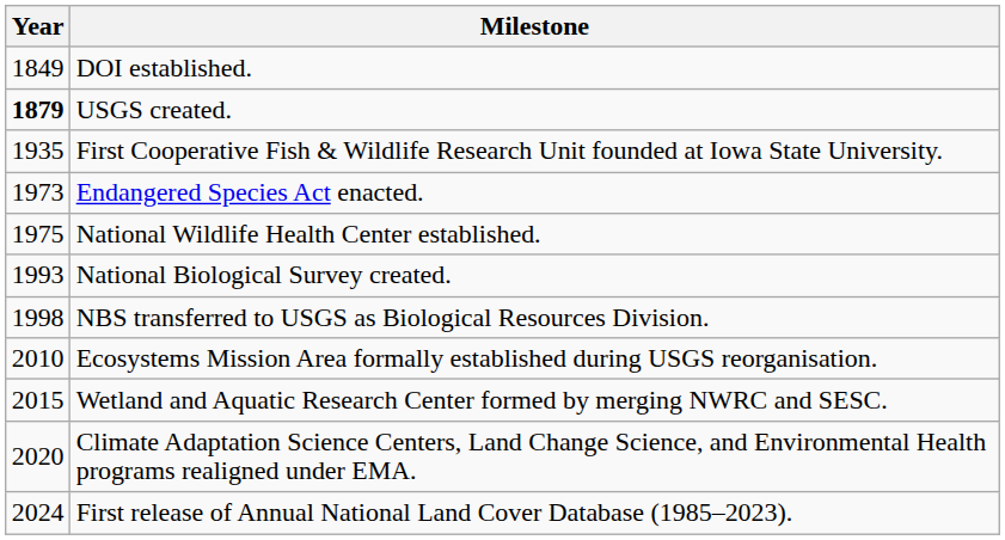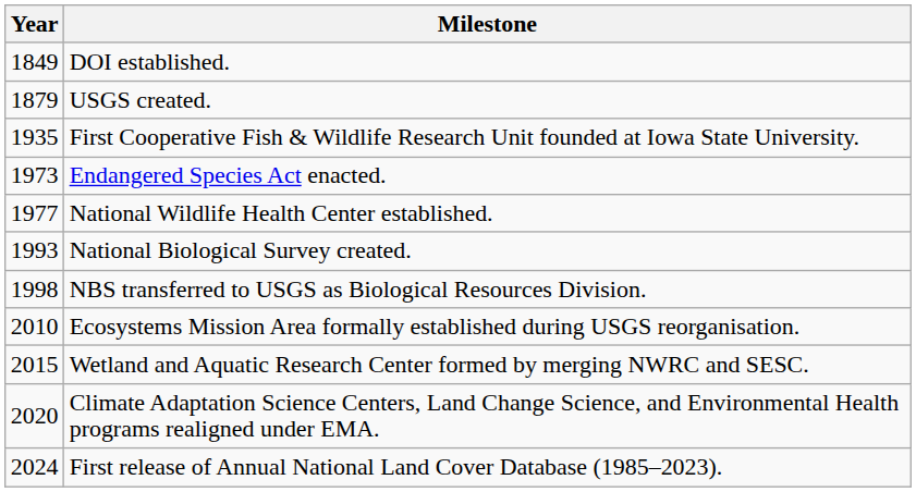USGS created. | Year: bold -> normal
National Wildlife Health Center established. | Year: 1975 -> 1977
